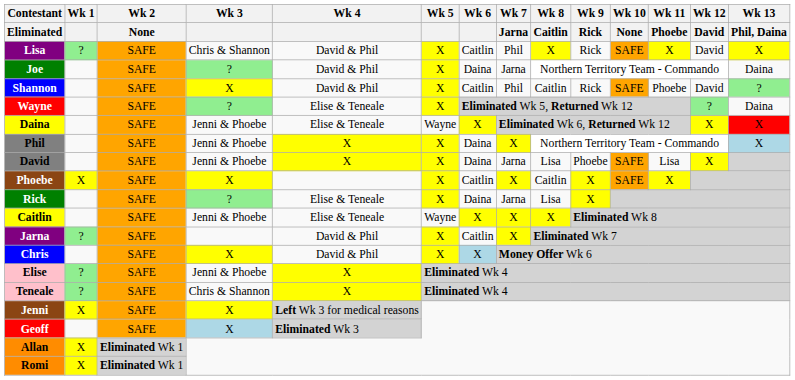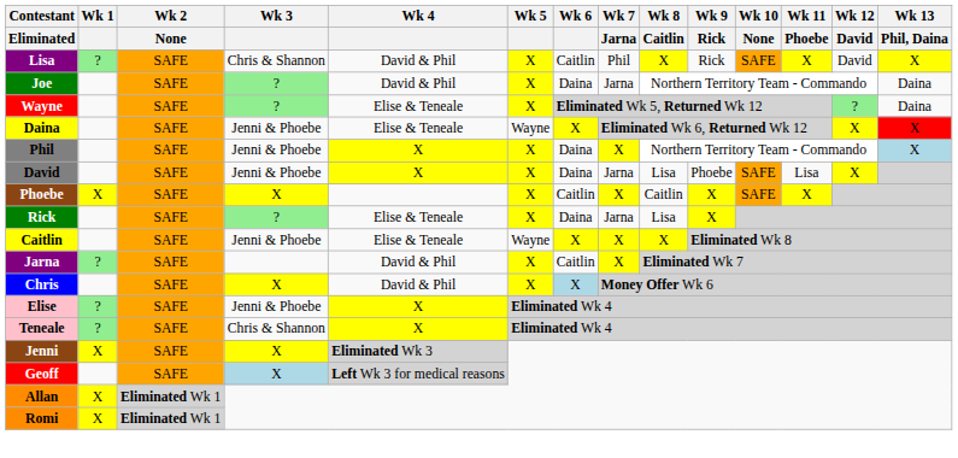- row: Shannon | SAFE | X | David & Phil | X | Caitlin | Phil | Caitlin | Rick | SAFE | Phoebe | David | ?
Jenni | Wk 4: Left Wk 3 for medical reasons -> Eliminated Wk 3
Geoff | Wk 4: Eliminated Wk 3 -> Left Wk 3 for medical reasons
